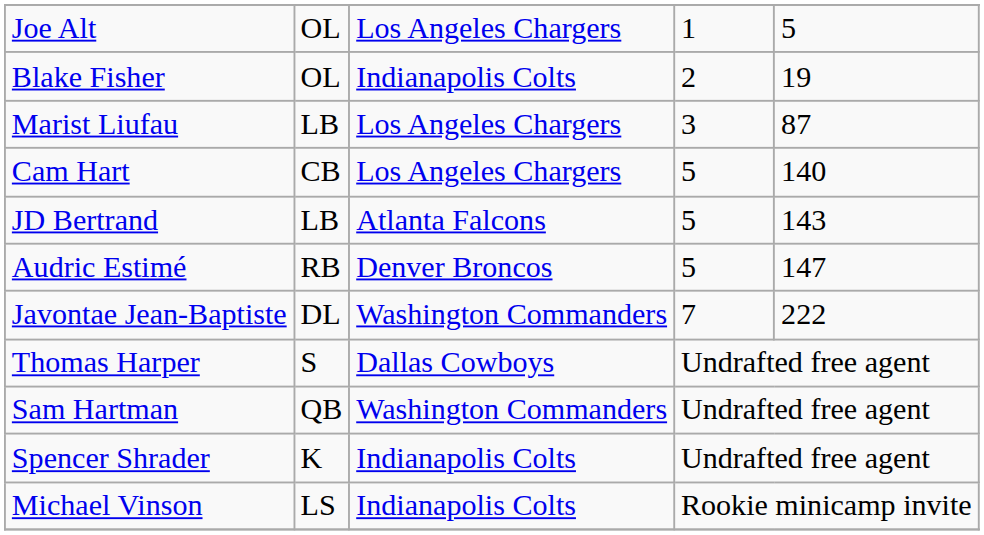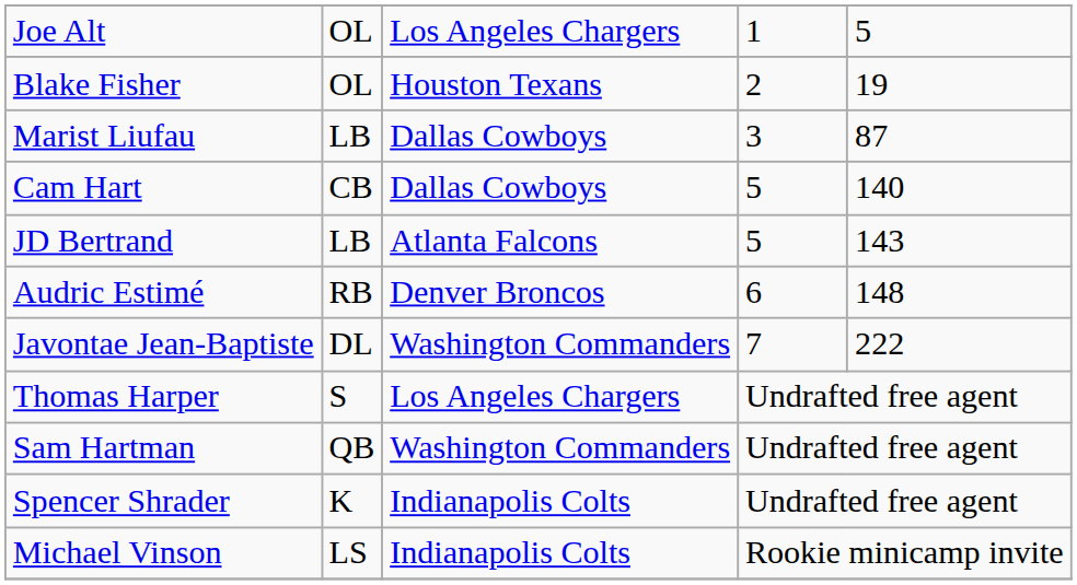Blake Fisher | column 3: Indianapolis Colts -> Houston Texans
Marist Liufau | column 3: Los Angeles Chargers -> Dallas Cowboys
Cam Hart | column 3: Los Angeles Chargers -> Dallas Cowboys
Audric Estimé | column 4: 5 -> 6
Audric Estimé | column 5: 147 -> 148
Thomas Harper | column 3: Dallas Cowboys -> Los Angeles Chargers
